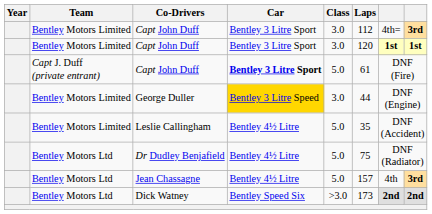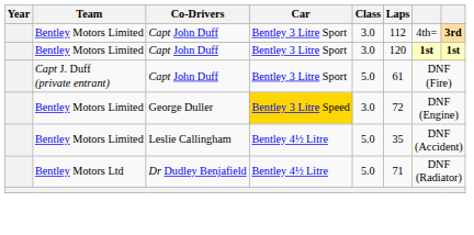Capt J. Duff (private entrant) / Capt John Duff | Car: bold -> normal
George Duller | Laps: 44 -> 72
Dr Dudley Benjafield | Laps: 75 -> 71
- row: Bentley Motors Ltd | Jean Chassagne | Bentley 4½ Litre | 5.0 | 157 | 4th | 3rd
- row: Bentley Motors Ltd | Dick Watney | Bentley Speed Six | >3.0 | 173 | 2nd | 2nd
